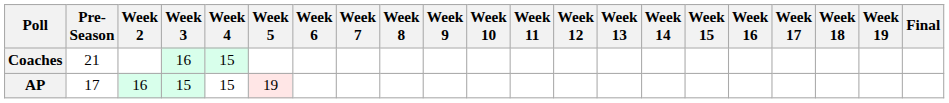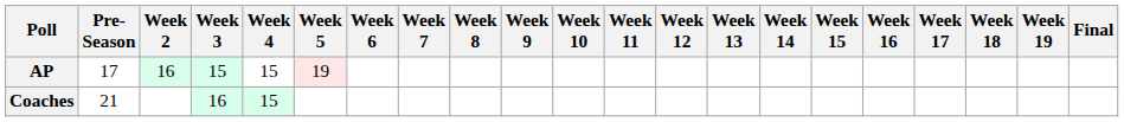rows swapped: AP <-> Coaches
